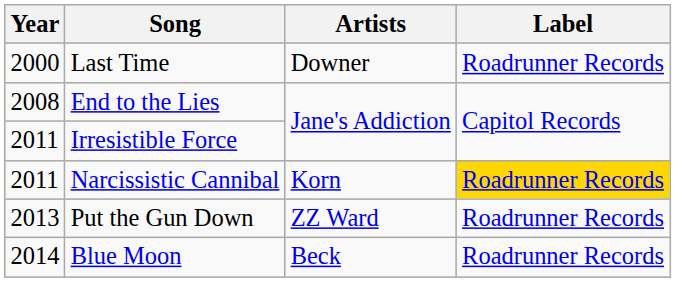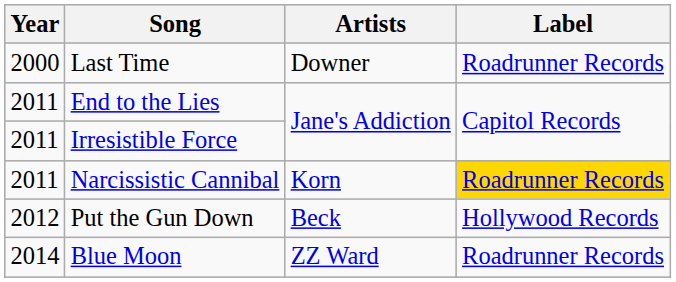End to the Lies | Year: 2008 -> 2011
Put the Gun Down | Year: 2013 -> 2012
Put the Gun Down | Artists: ZZ Ward -> Beck
Put the Gun Down | Label: Roadrunner Records -> Hollywood Records
Blue Moon | Artists: Beck -> ZZ Ward
